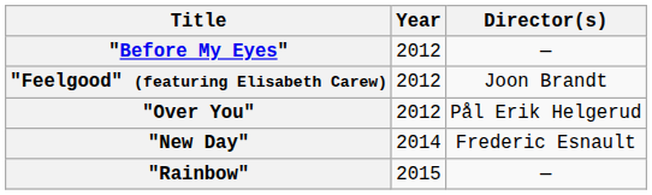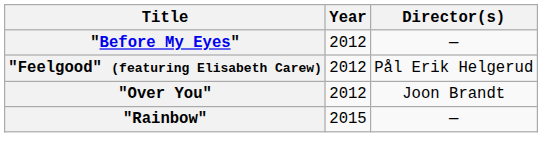"Feelgood" (featuring Elisabeth Carew) | Director(s): Joon Brandt -> Pål Erik Helgerud
"Over You" | Director(s): Pål Erik Helgerud -> Joon Brandt
- row: "New Day" | 2014 | Frederic Esnault
